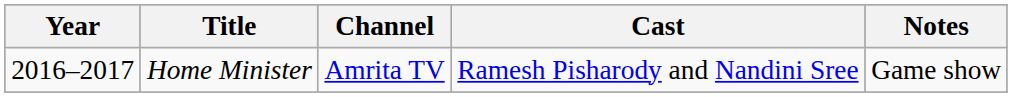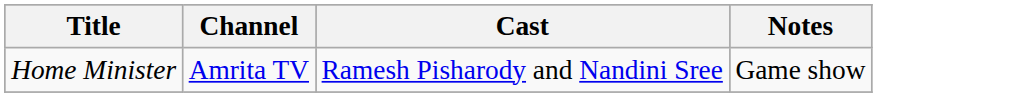- column: Year | 2016–2017
